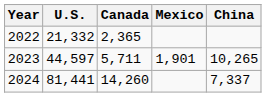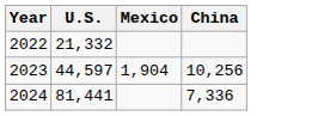- column: Canada | 2,365 | 5,711 | 14,260
2023 | Mexico: 1,901 -> 1,904
2023 | China: 10,265 -> 10,256
2024 | China: 7,337 -> 7,336
